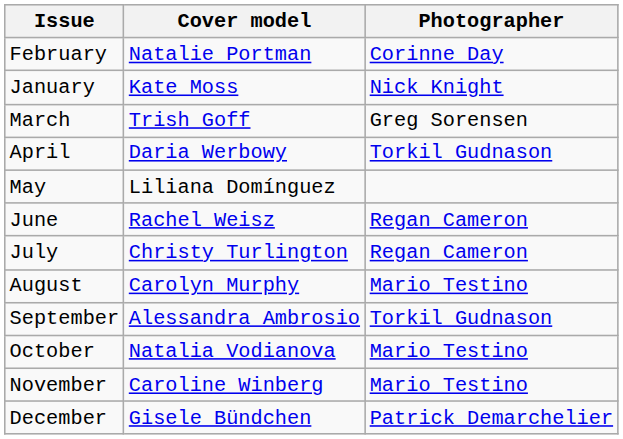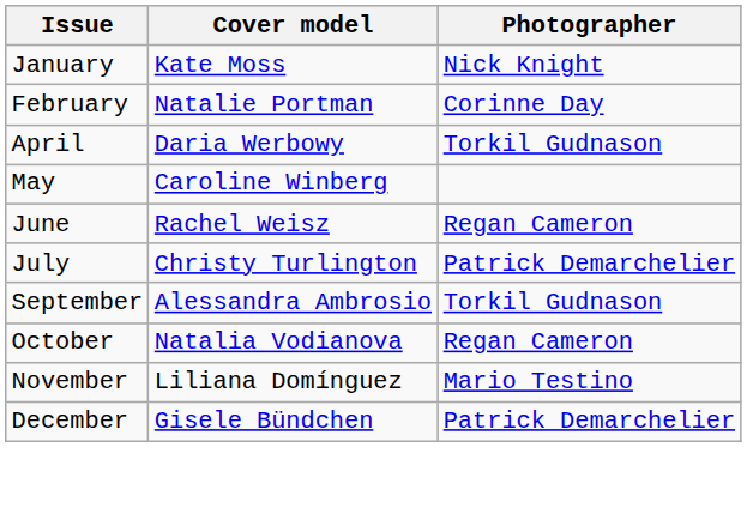rows swapped: January <-> February
- row: March | Trish Goff | Greg Sorensen
May | Cover model: Liliana Domínguez -> Caroline Winberg
July | Photographer: Regan Cameron -> Patrick Demarchelier
- row: August | Carolyn Murphy | Mario Testino
October | Photographer: Mario Testino -> Regan Cameron
November | Cover model: Caroline Winberg -> Liliana Domínguez
